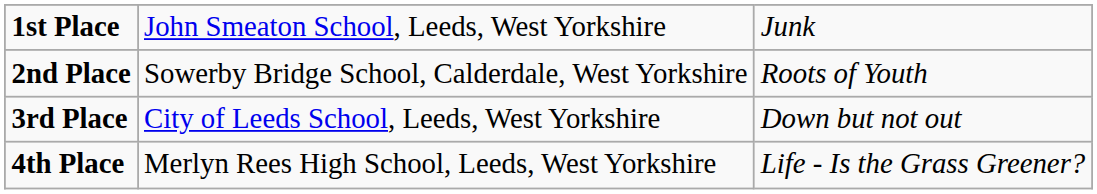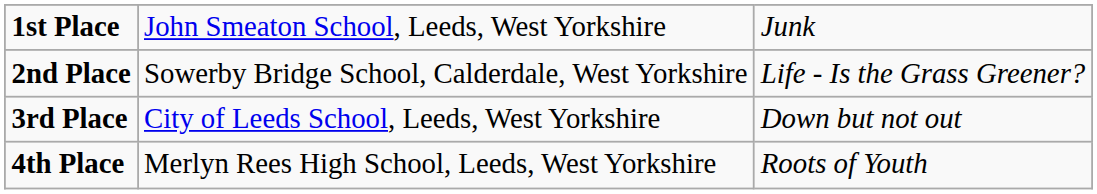2nd Place | column 3: Roots of Youth -> Life - Is the Grass Greener?
4th Place | column 3: Life - Is the Grass Greener? -> Roots of Youth
